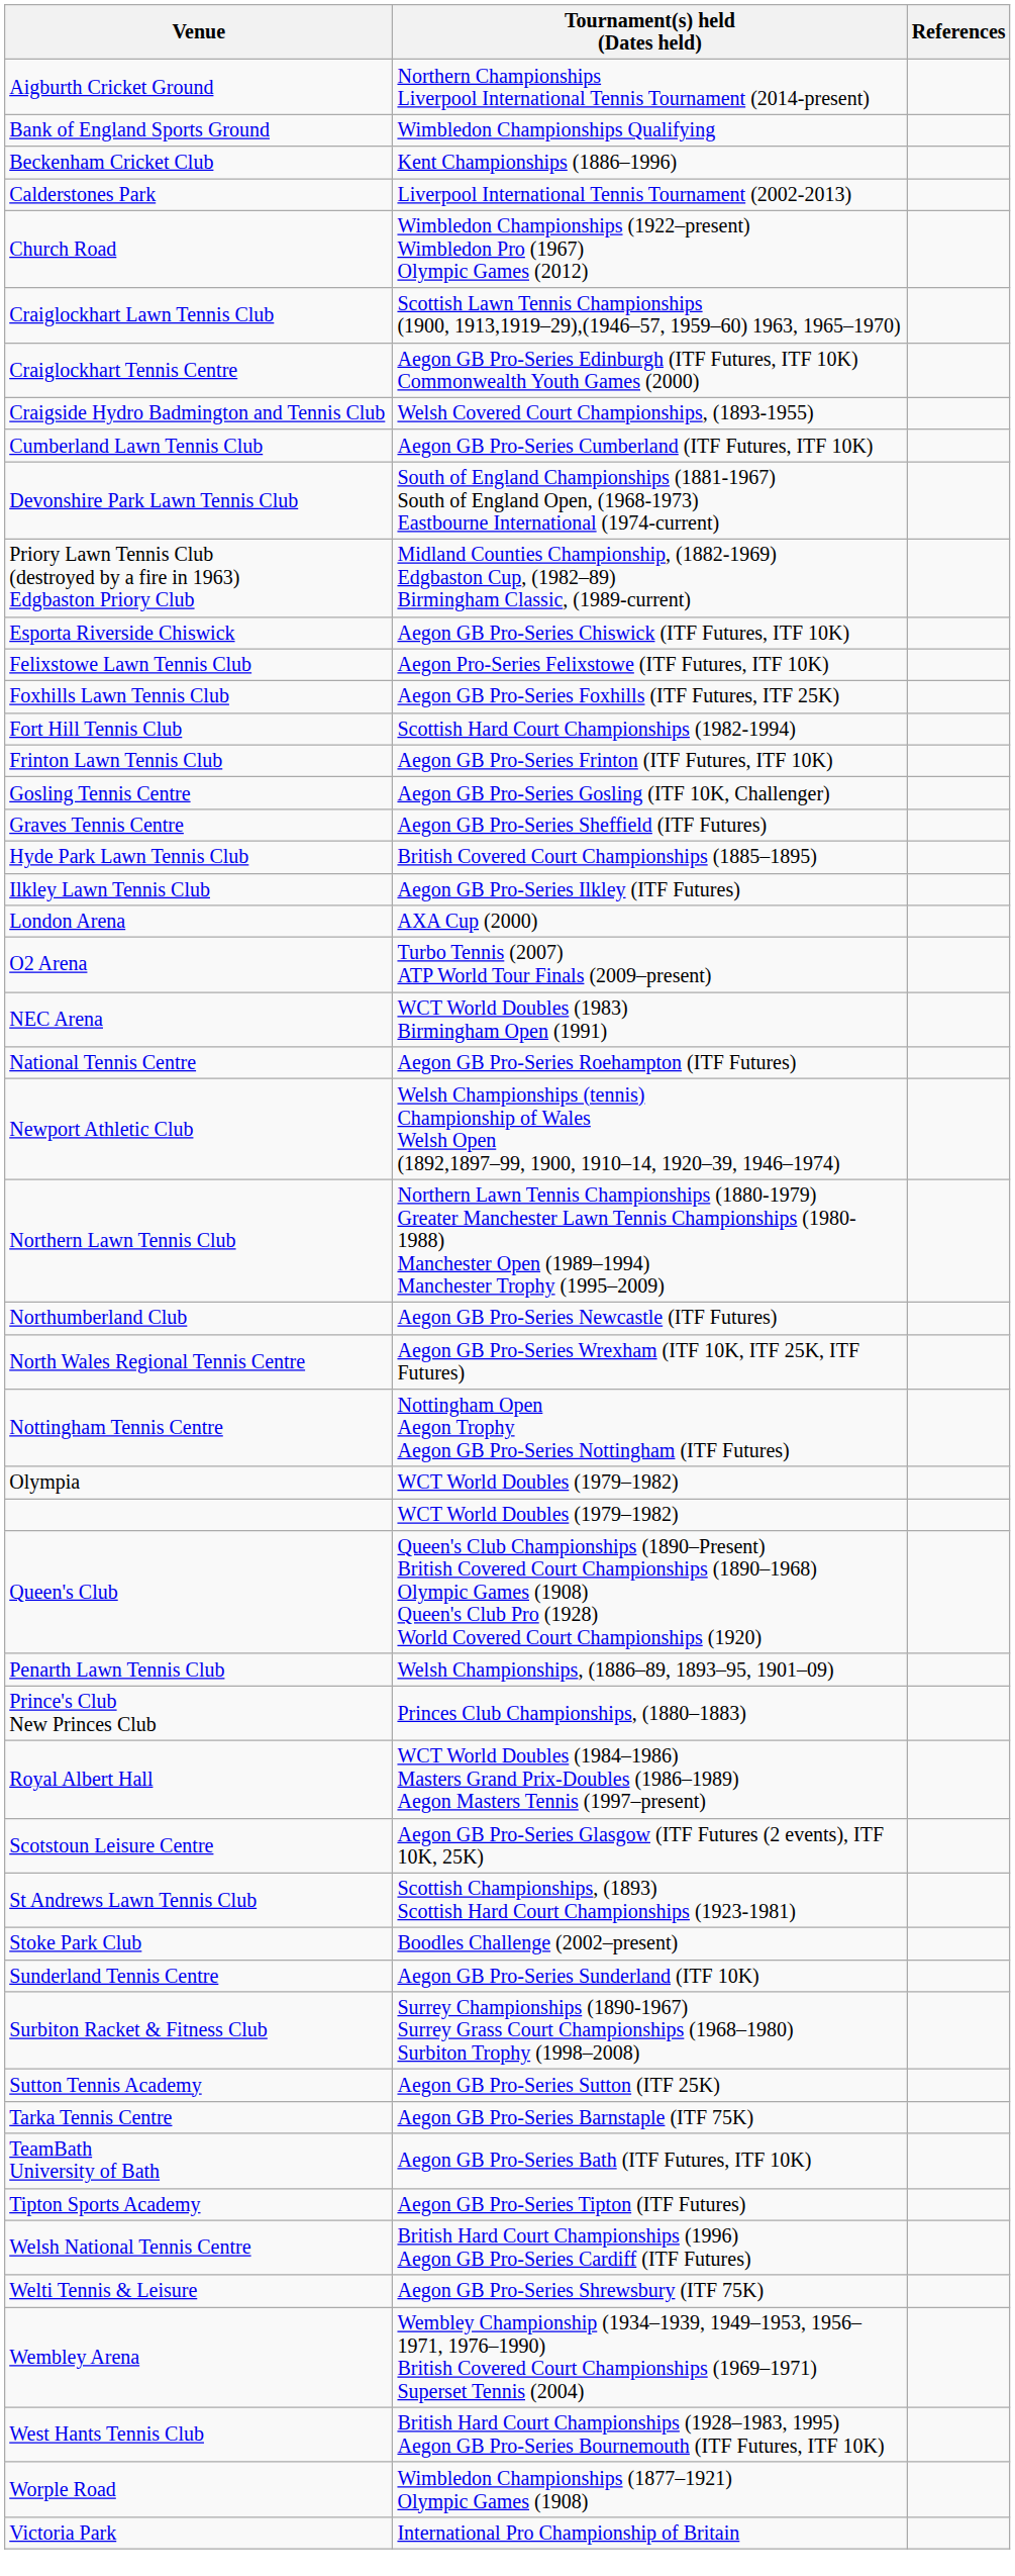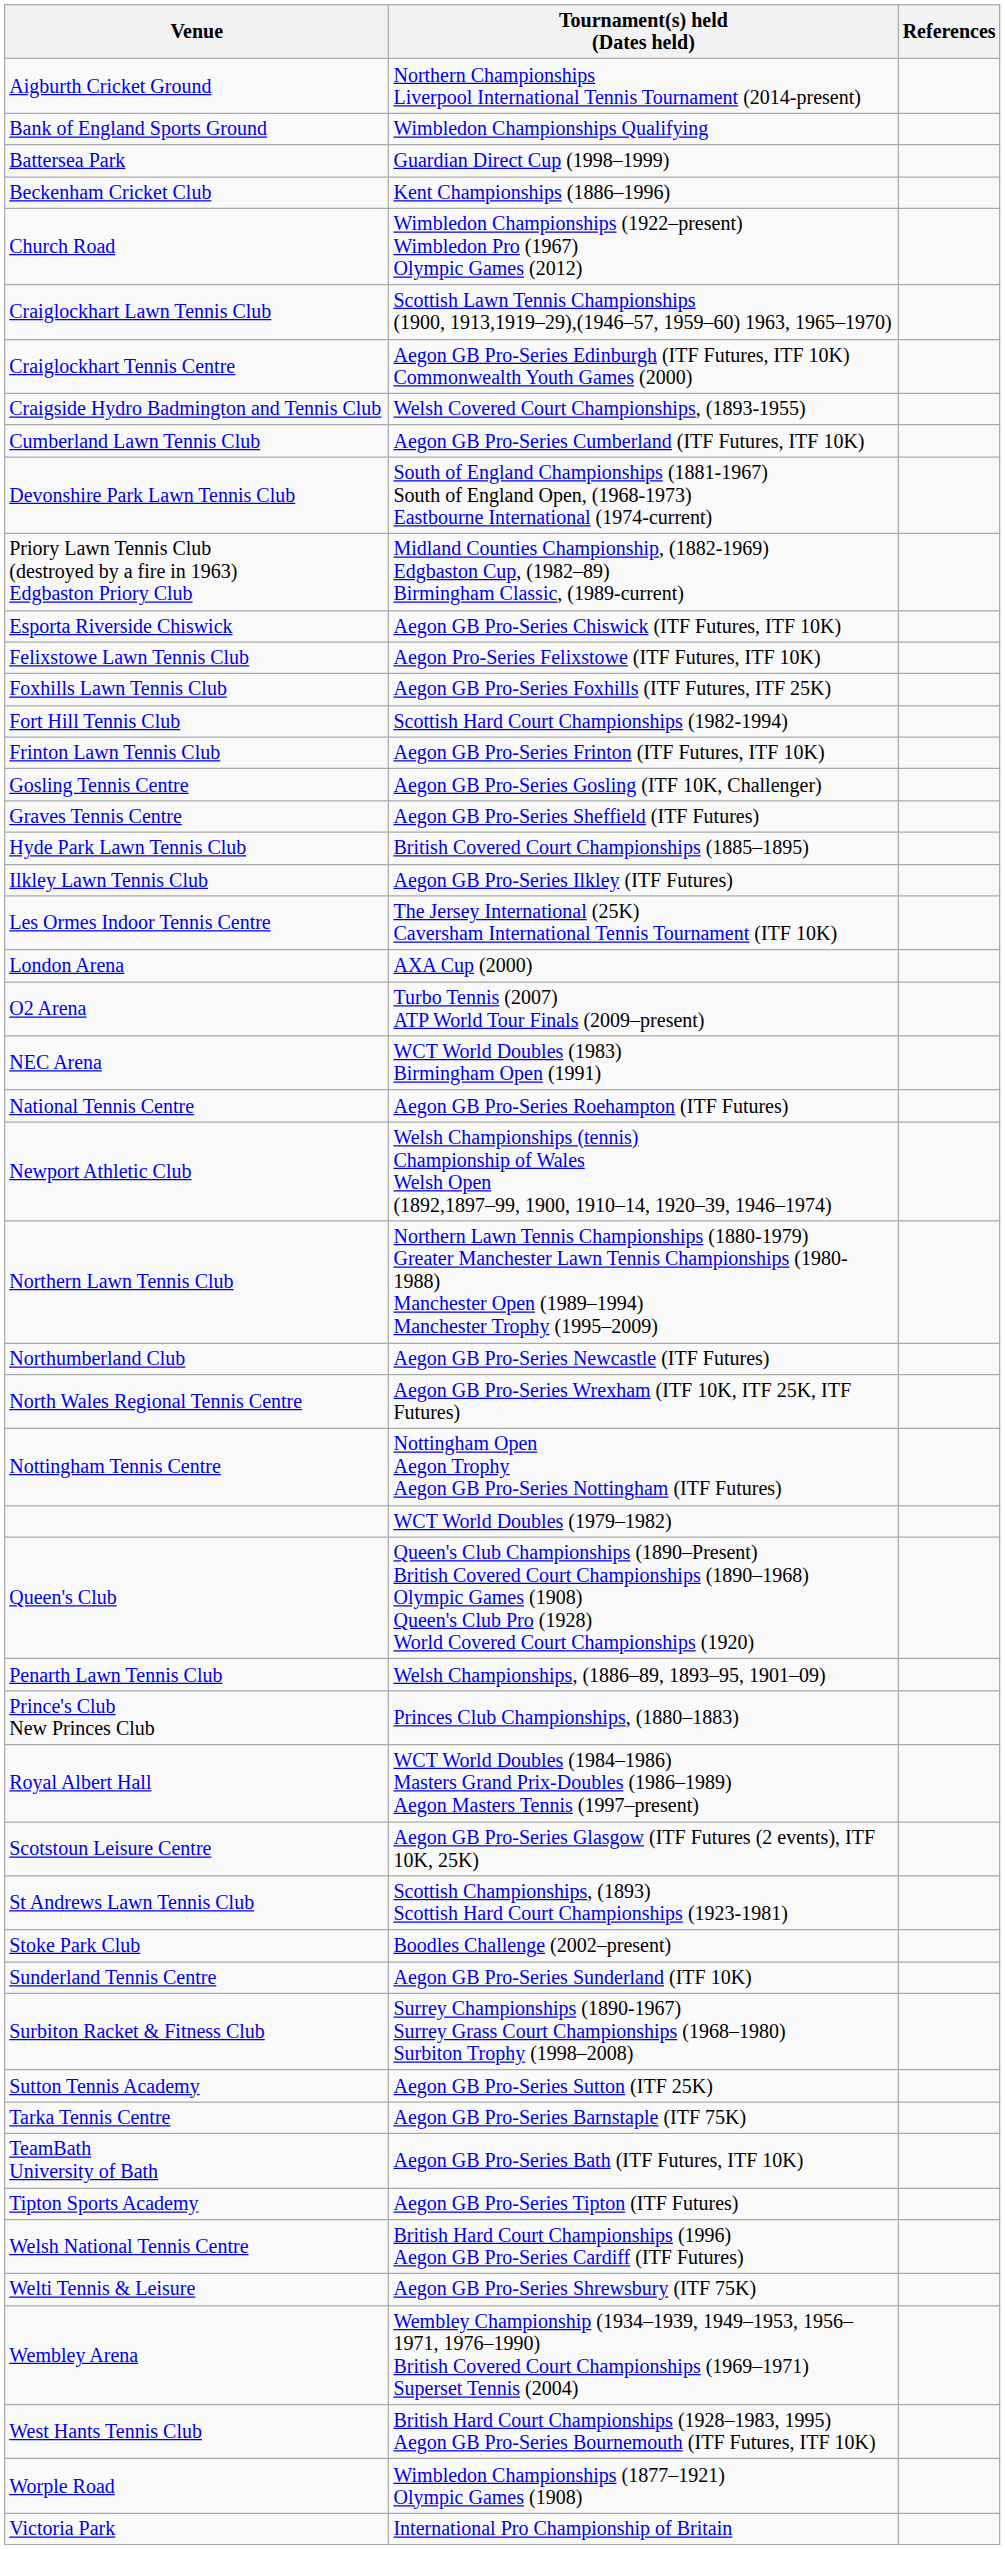+ row: Battersea Park | Guardian Direct Cup (1998–1999)
- row: Calderstones Park | Liverpool International Tennis Tournament (2002-2013)
+ row: Les Ormes Indoor Tennis Centre | The Jersey International (25K) Caversham International Tennis Tournament (ITF 10K)
- row: Olympia | WCT World Doubles (1979–1982)
